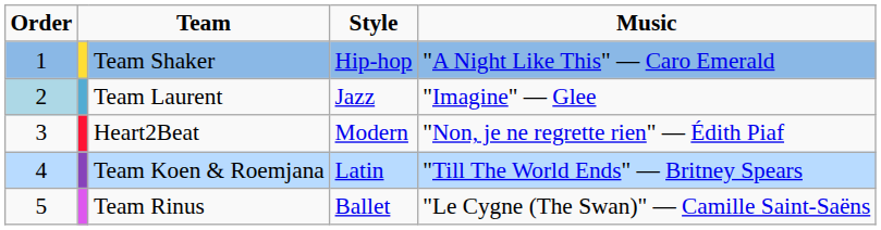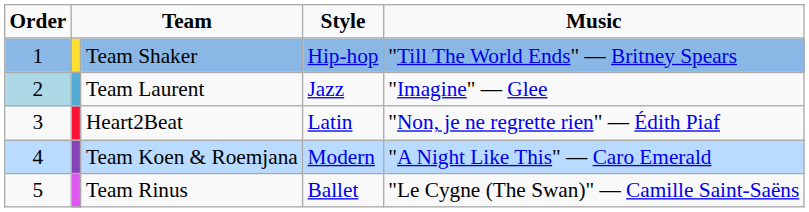Team Shaker | Music: "A Night Like This" — Caro Emerald -> "Till The World Ends" — Britney Spears
Heart2Beat | Style: Modern -> Latin
Team Koen & Roemjana | Style: Latin -> Modern
Team Koen & Roemjana | Music: "Till The World Ends" — Britney Spears -> "A Night Like This" — Caro Emerald
